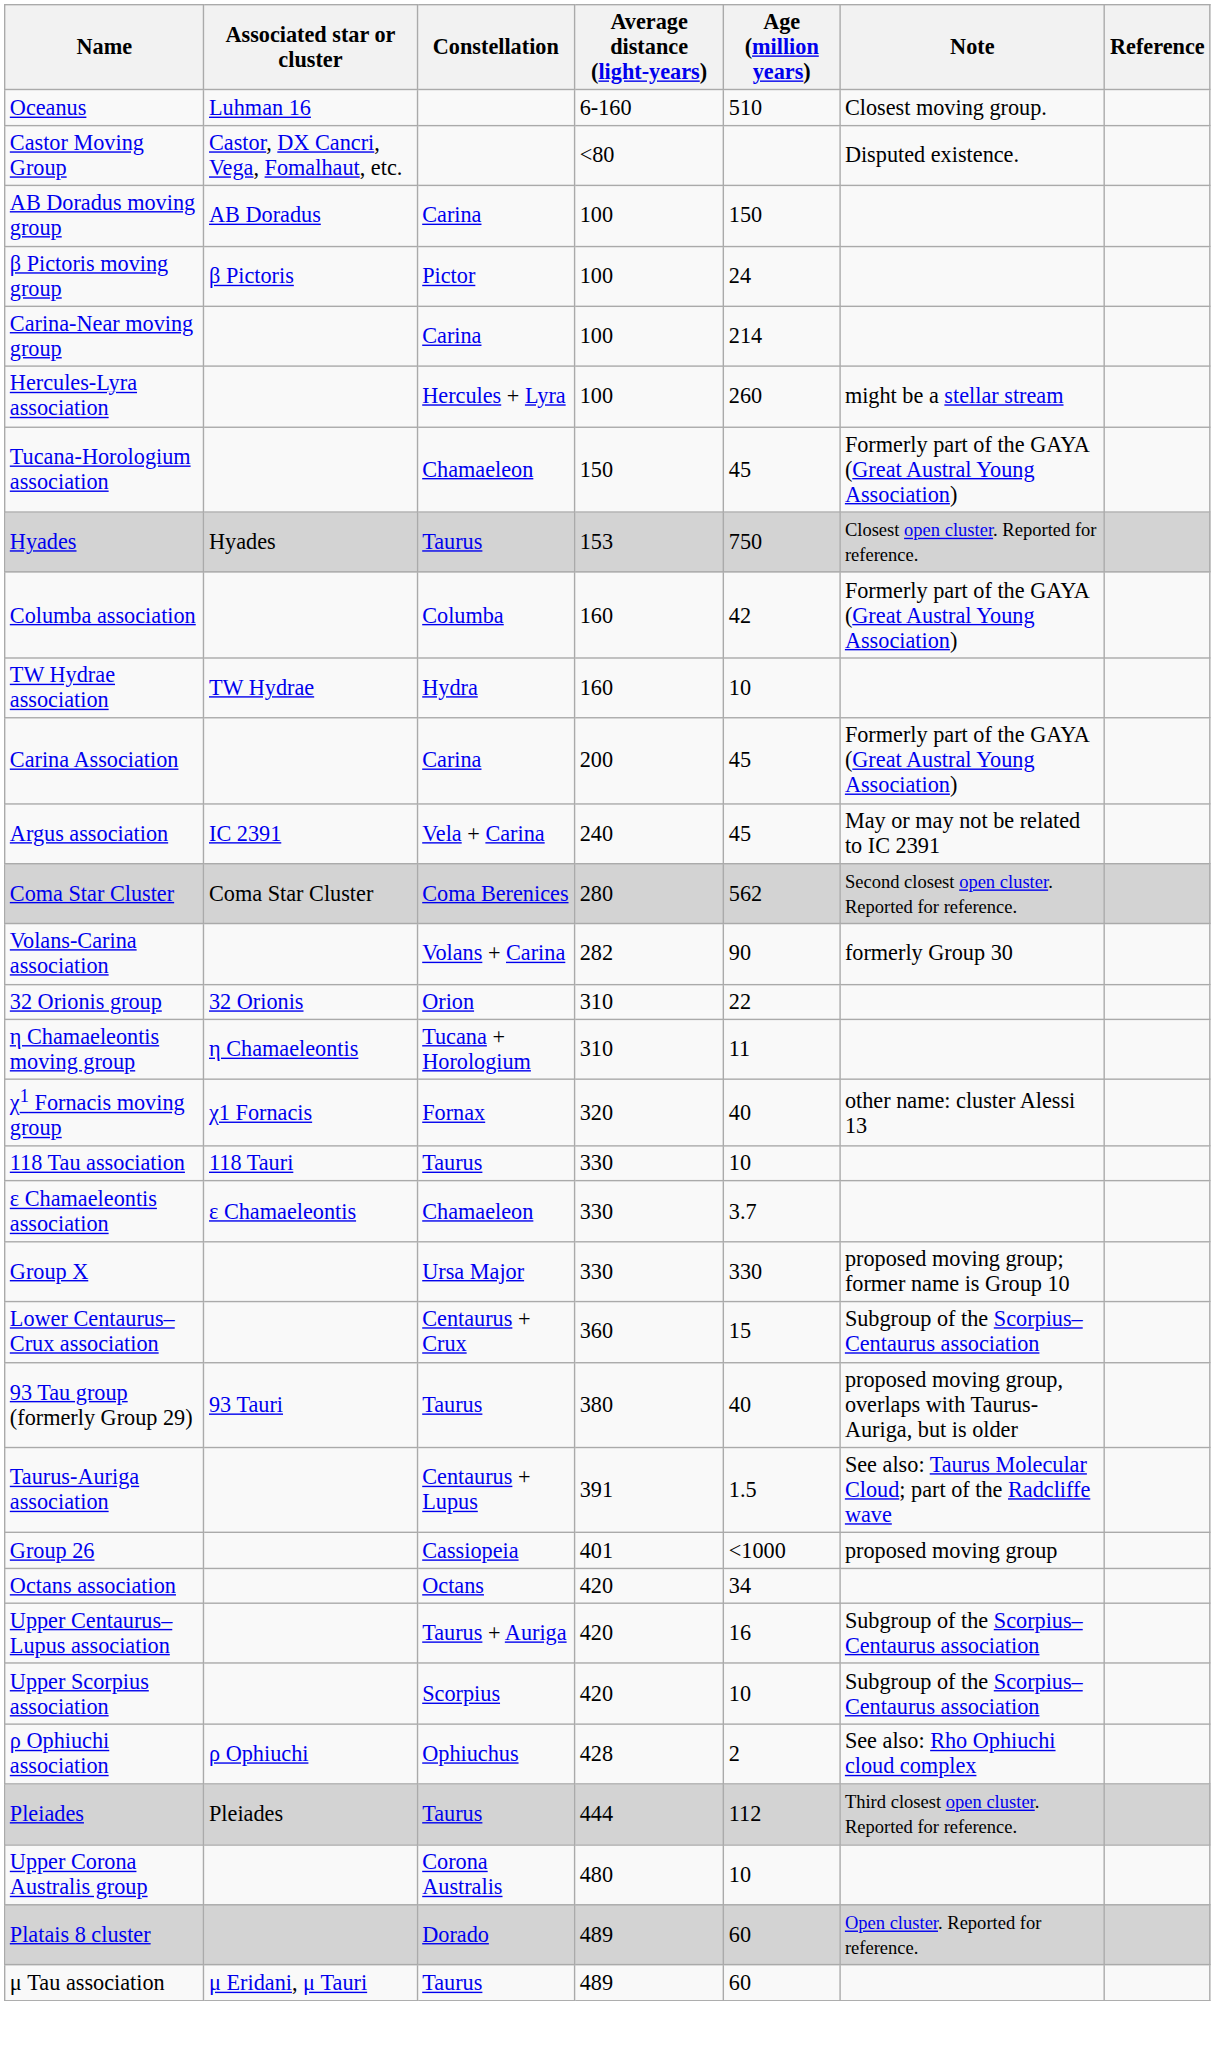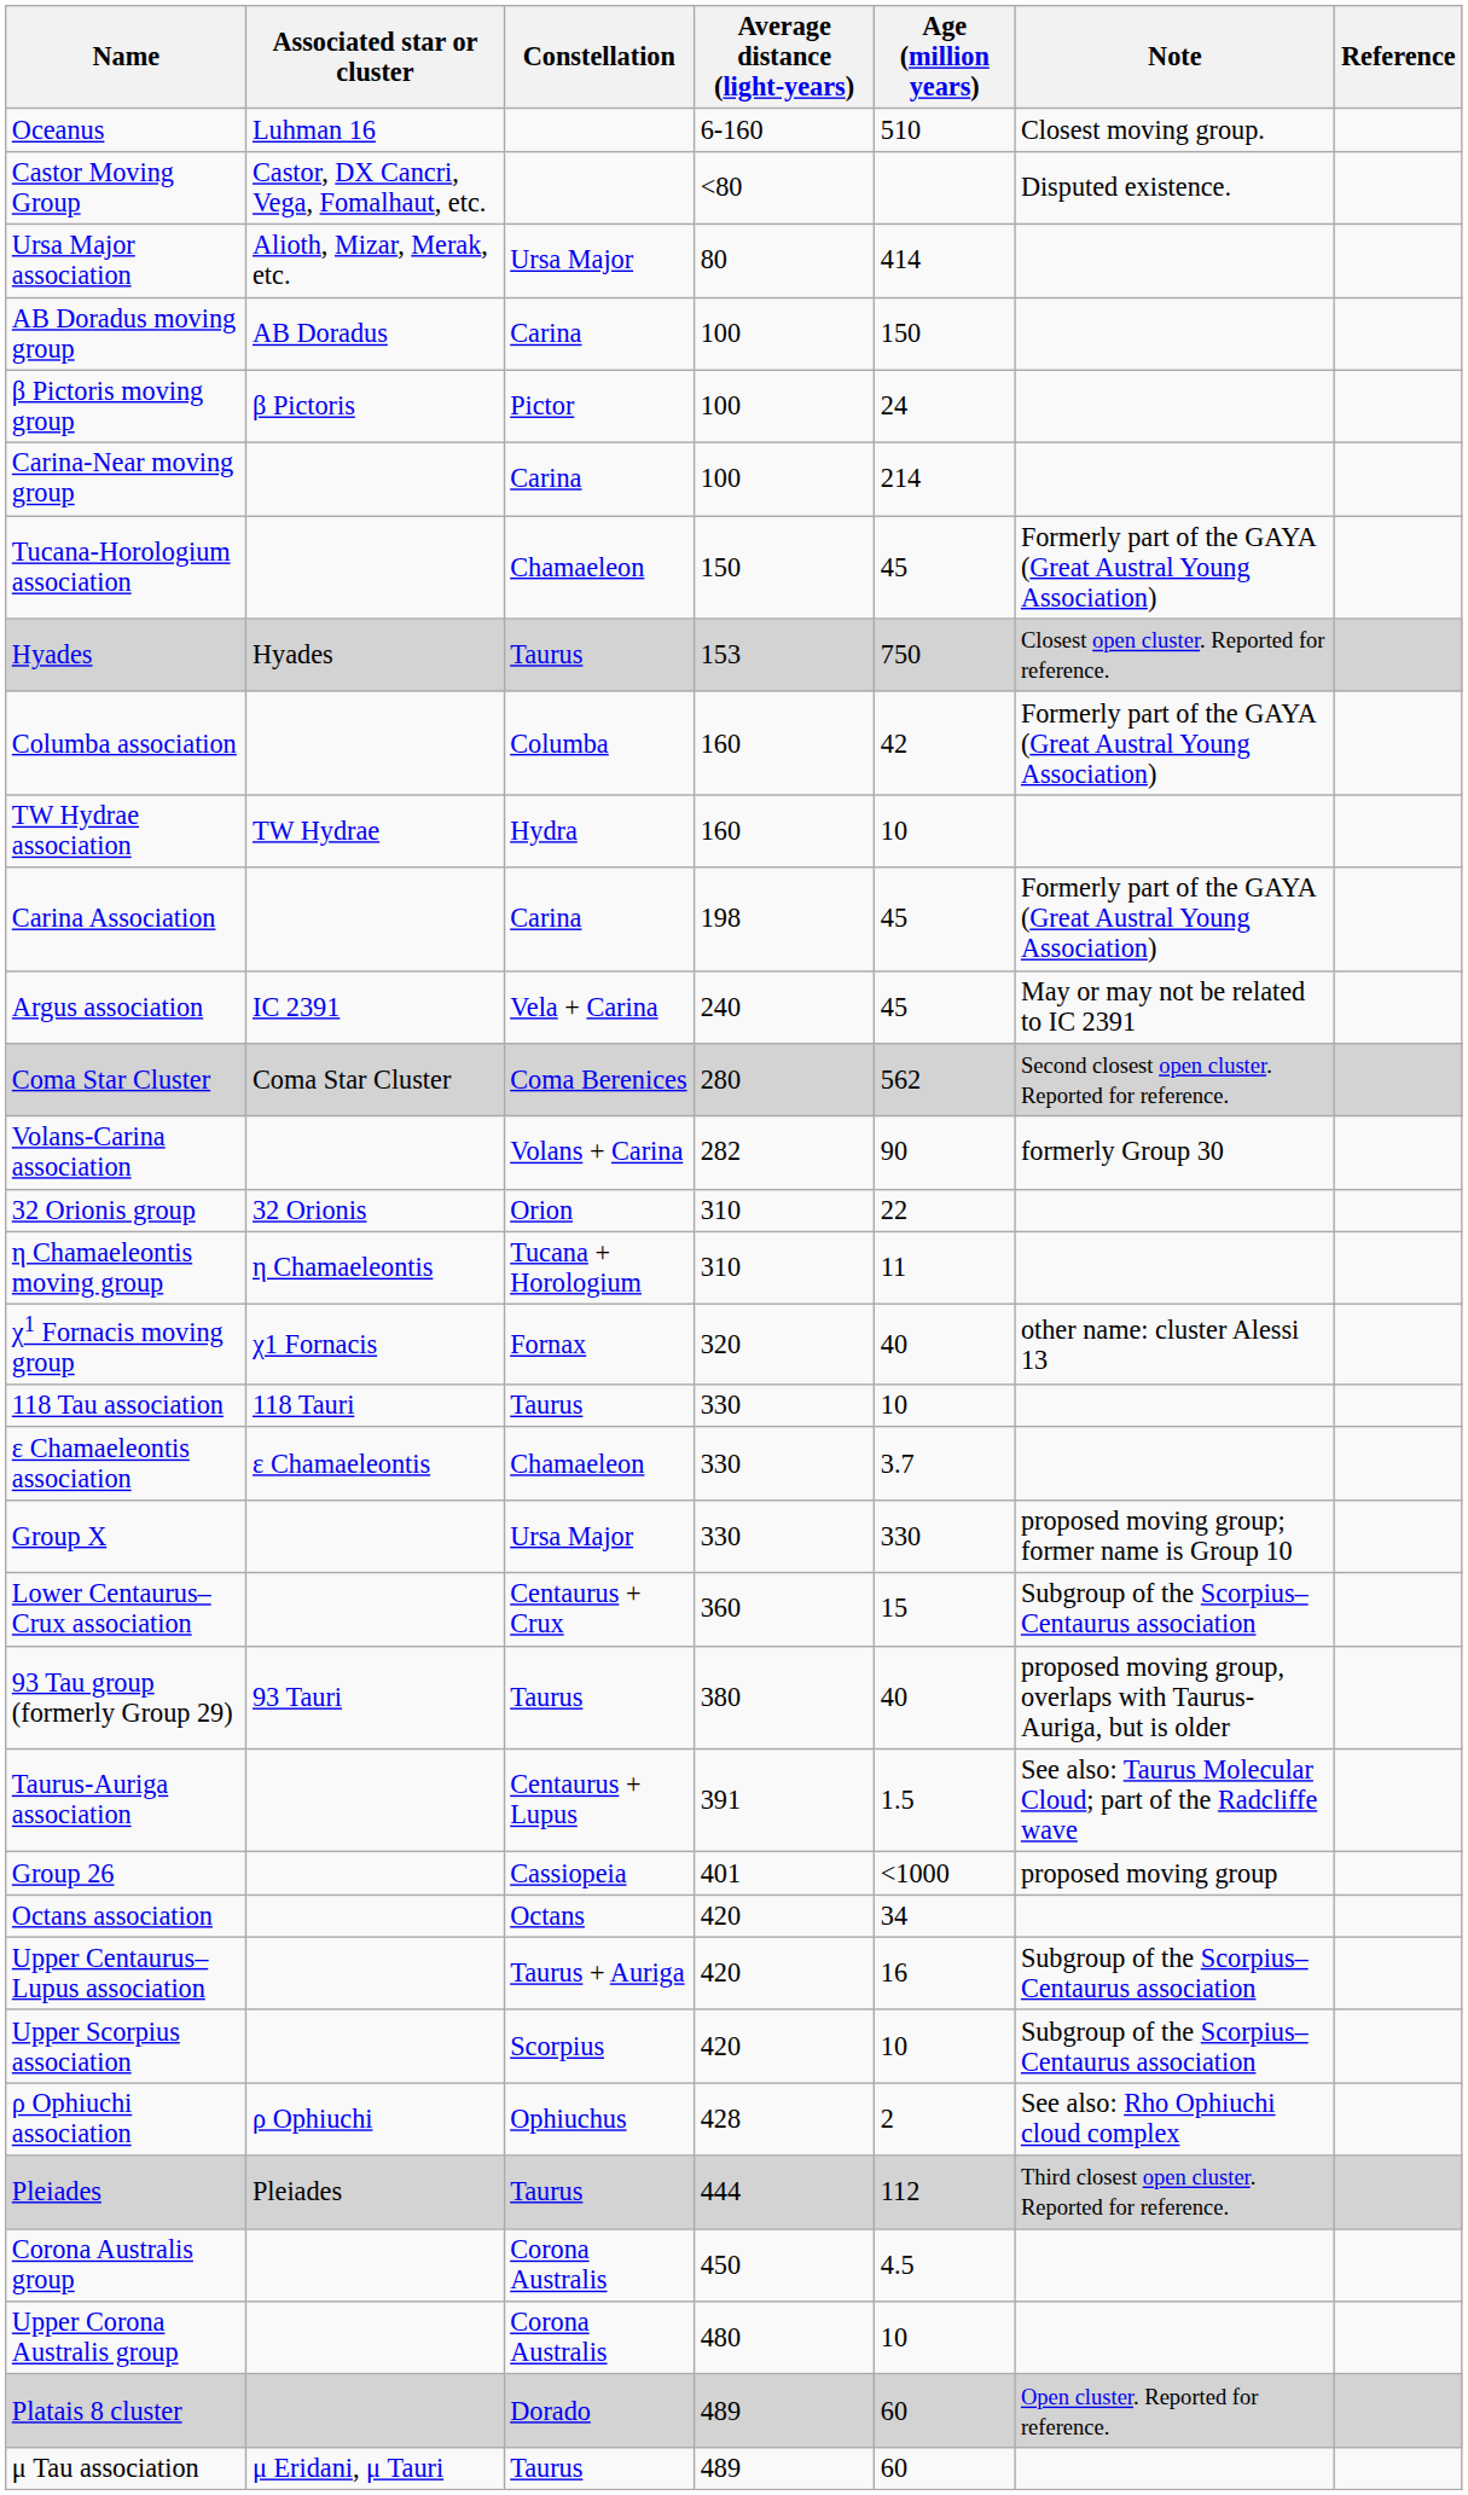+ row: Ursa Major association | Alioth, Mizar, Merak, etc. | Ursa Major | 80 | 414
- row: Hercules-Lyra association | Hercules + Lyra | 100 | 260 | might be a stellar stream
Carina Association | Average distance (light-years): 200 -> 198
+ row: Corona Australis group | Corona Australis | 450 | 4.5
